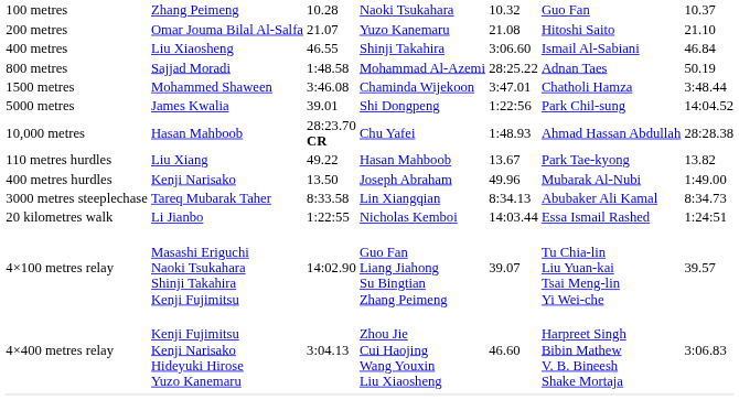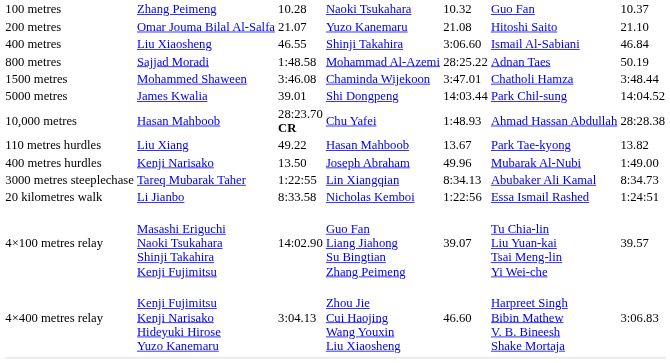5000 metres | column 5: 1:22:56 -> 14:03.44
3000 metres steeplechase | column 3: 8:33.58 -> 1:22:55
20 kilometres walk | column 3: 1:22:55 -> 8:33.58
20 kilometres walk | column 5: 14:03.44 -> 1:22:56
